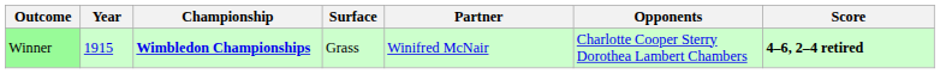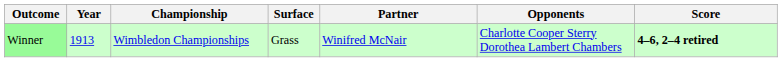Winner | Year: 1915 -> 1913
Winner | Championship: bold -> normal
